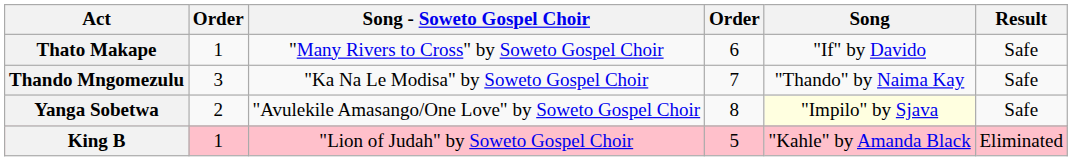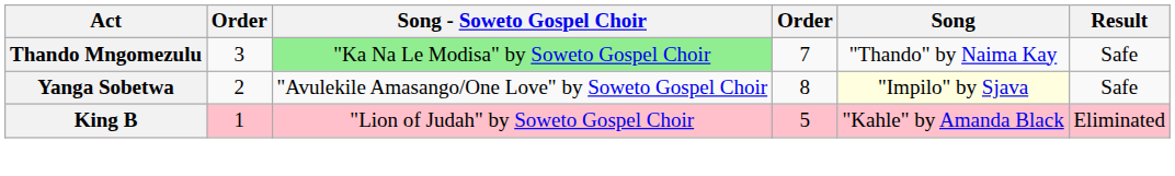- row: Thato Makape | 1 | "Many Rivers to Cross" by Soweto Gospel Choir | 6 | "If" by Davido | Safe
Thando Mngomezulu | Song - Soweto Gospel Choir: no background -> lightgreen background
